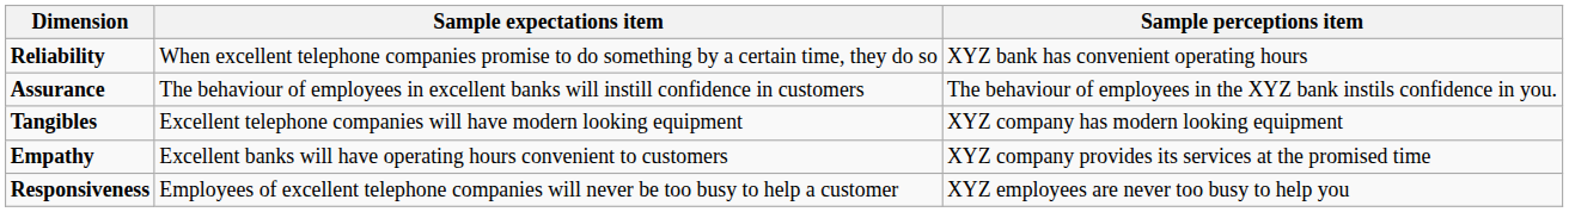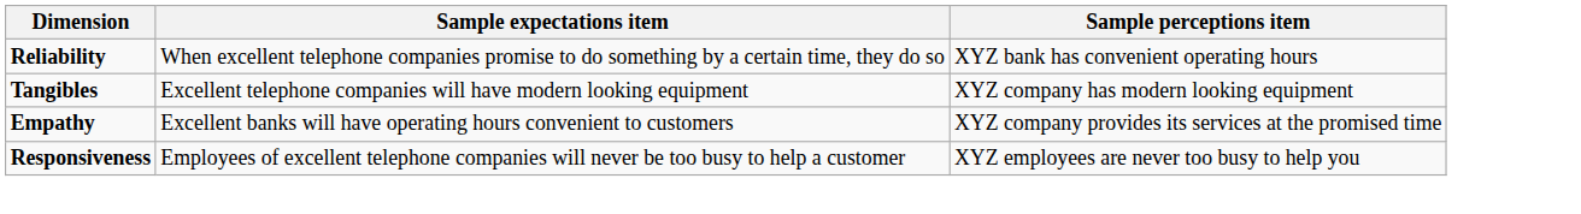- row: Assurance | The behaviour of employees in excellent banks will instill confidence in customers | The behaviour of employees in the XYZ bank instils confidence in you.
